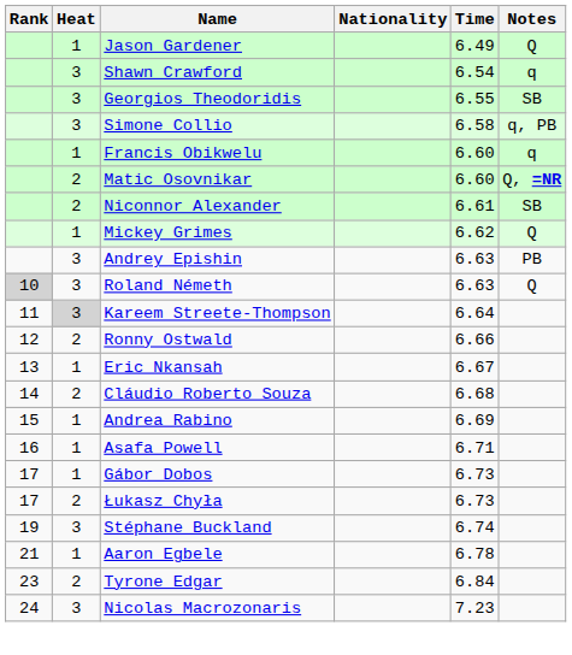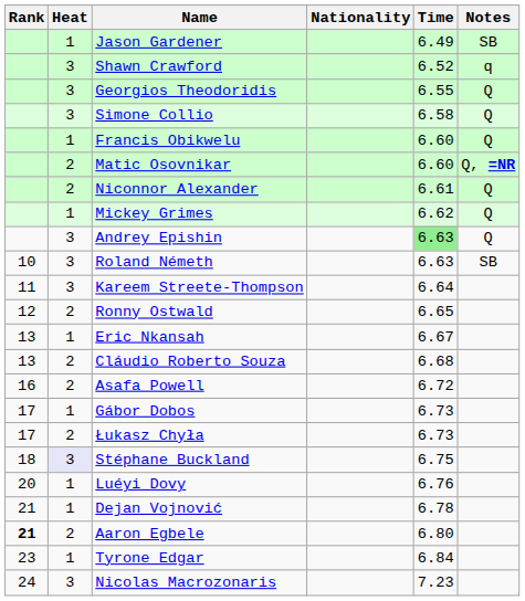Jason Gardener | Notes: Q -> SB
Shawn Crawford | Time: 6.54 -> 6.52
Georgios Theodoridis | Notes: SB -> Q
Simone Collio | Notes: q, PB -> Q
Francis Obikwelu | Notes: q -> Q
Niconnor Alexander | Notes: SB -> Q
Andrey Epishin | Time: no background -> lightgreen background
Andrey Epishin | Notes: PB -> Q
Roland Németh | Rank: lightgrey background -> no background
Roland Németh | Notes: Q -> SB
Kareem Streete-Thompson | Heat: lightgrey background -> no background
Ronny Ostwald | Time: 6.66 -> 6.65
Cláudio Roberto Souza | Rank: 14 -> 13
- row: 15 | 1 | Andrea Rabino | 6.69
Asafa Powell | Heat: 1 -> 2
Asafa Powell | Time: 6.71 -> 6.72
Stéphane Buckland | Rank: 19 -> 18
Stéphane Buckland | Heat: no background -> lavender background
Stéphane Buckland | Time: 6.74 -> 6.75
+ row: 20 | 1 | Luéyi Dovy | 6.76
+ row: 21 | 1 | Dejan Vojnović | 6.78
Aaron Egbele | Rank: normal -> bold
Aaron Egbele | Heat: 1 -> 2
Aaron Egbele | Time: 6.78 -> 6.80
Tyrone Edgar | Heat: 2 -> 1
